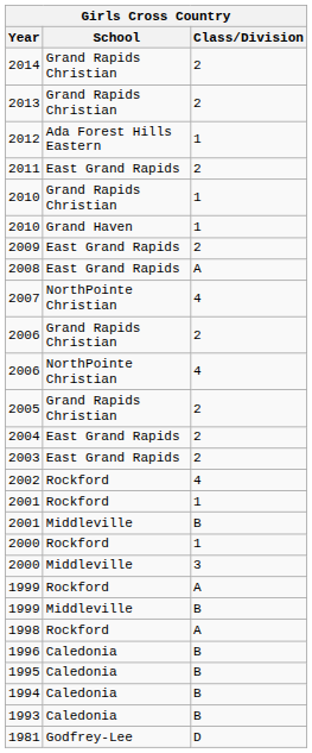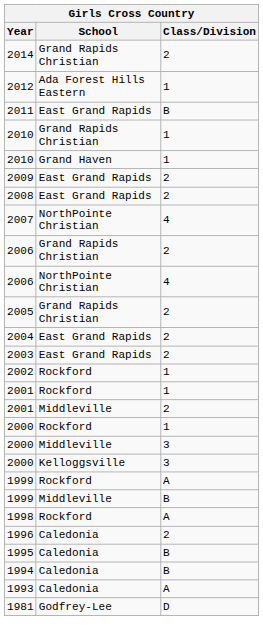- row: 2013 | Grand Rapids Christian | 2
2011 | Class/Division: 2 -> B
2008 | Class/Division: A -> 2
2002 | Class/Division: 4 -> 1
2001 / Middleville | Class/Division: B -> 2
+ row: 2000 | Kelloggsville | 3
1996 | Class/Division: B -> 2
1993 | Class/Division: B -> A
